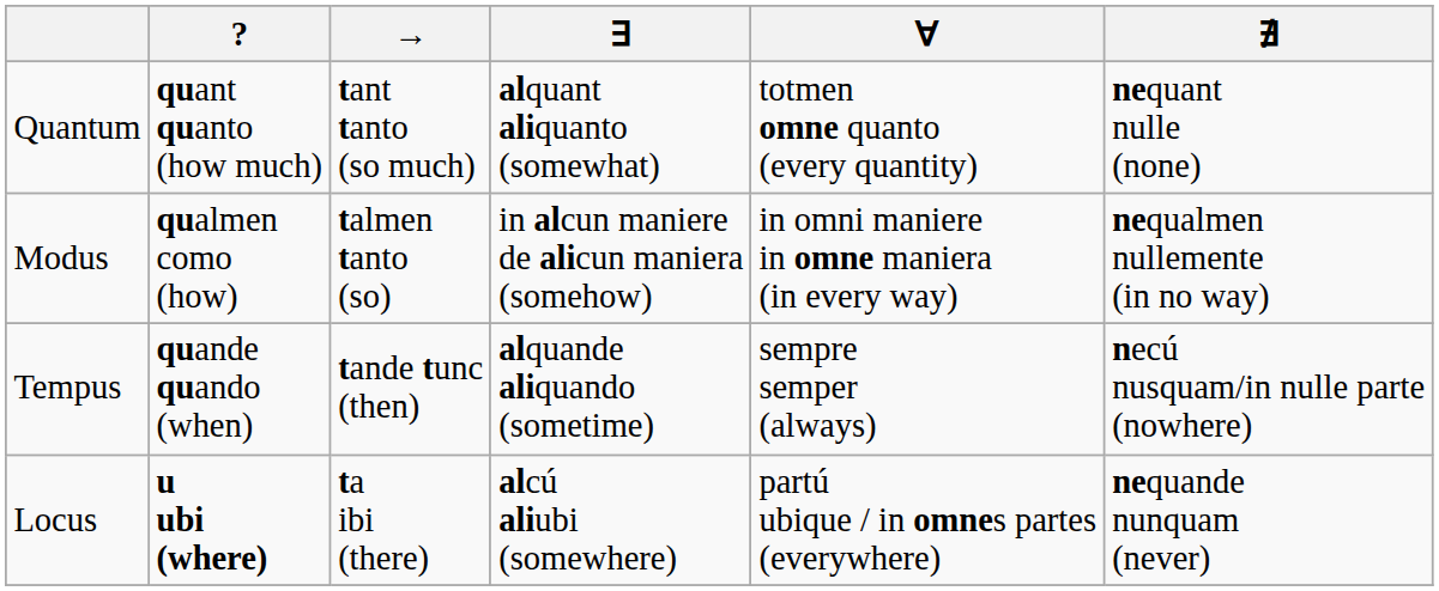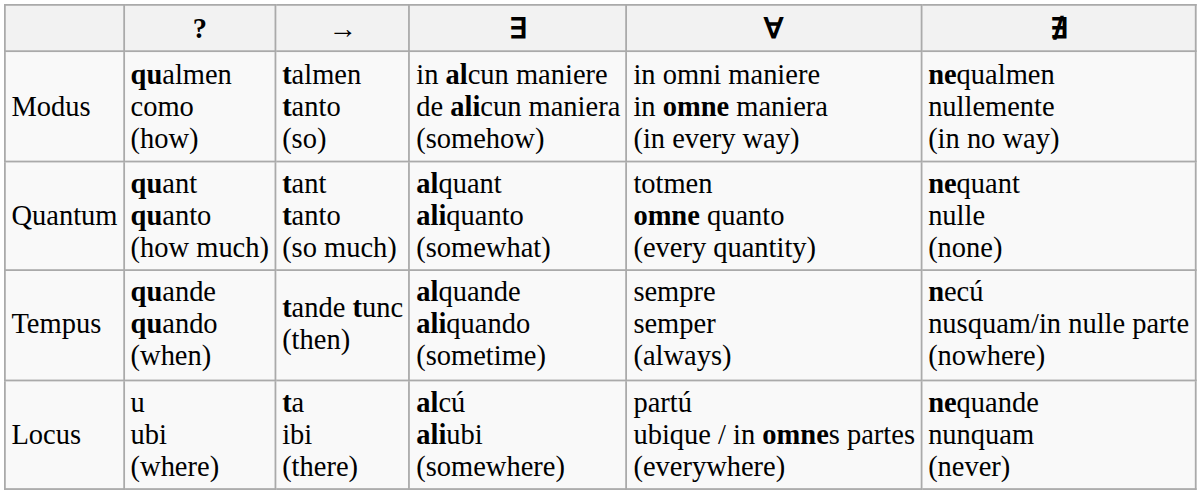rows swapped: Quantum <-> Modus
Locus | ?: bold -> normal
